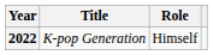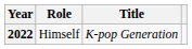columns swapped: Title <-> Role
